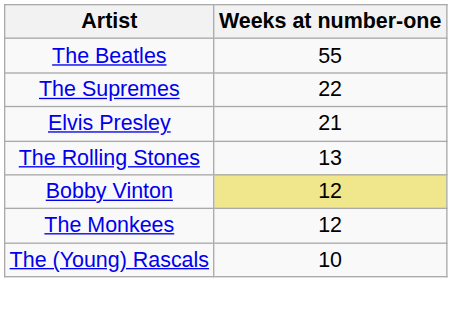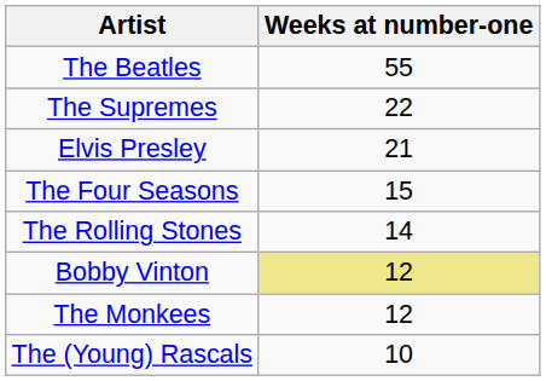+ row: The Four Seasons | 15
The Rolling Stones | Weeks at number-one: 13 -> 14
